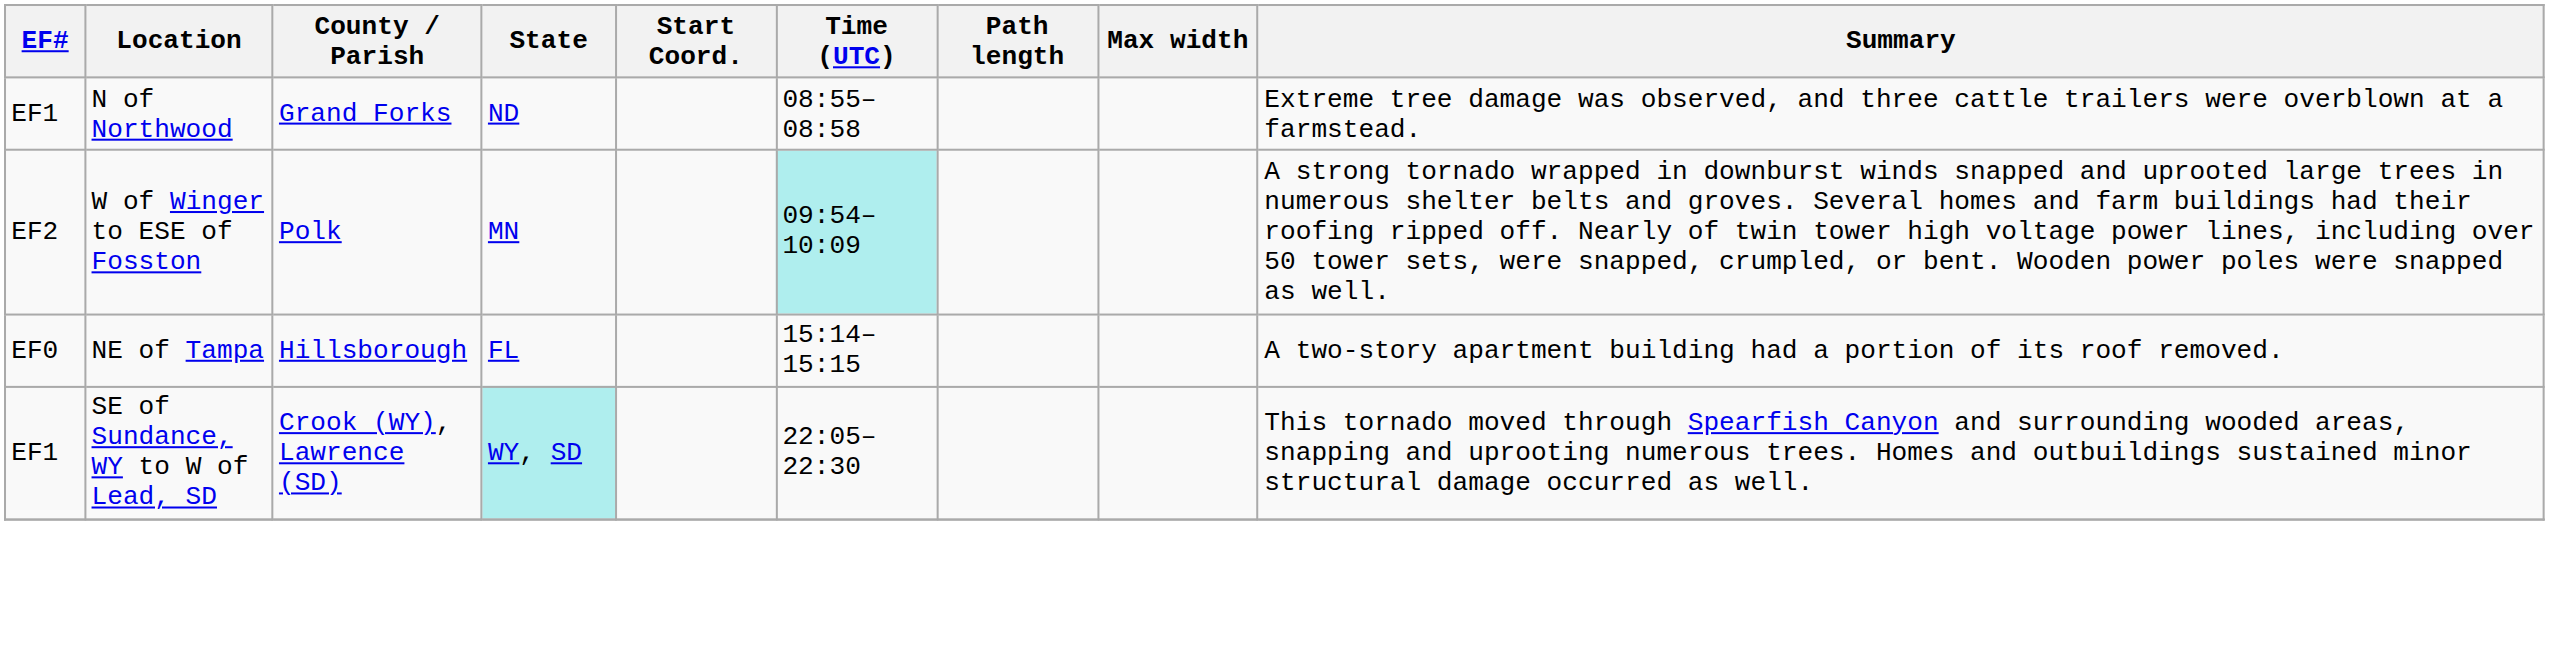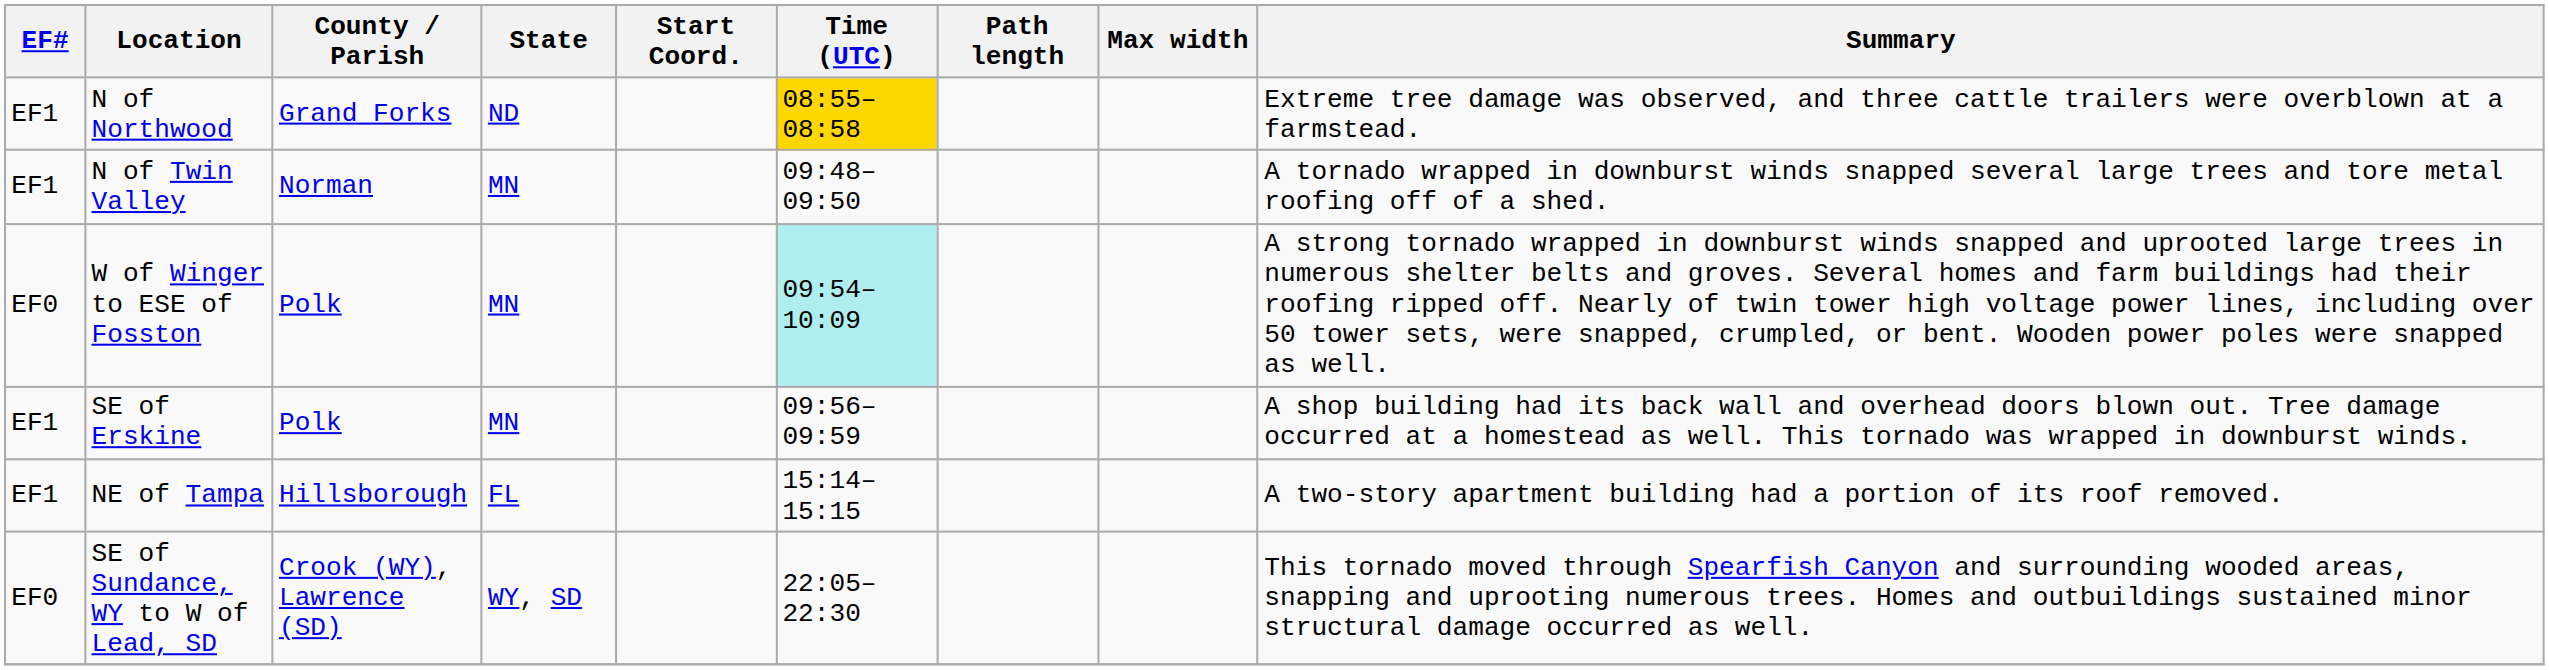N of Northwood | Time (UTC): no background -> gold background
+ row: EF1 | N of Twin Valley | Norman | MN | 09:48–09:50 | A tornado wrapped in downburst winds snapped several large trees and tore metal roofing off of a shed.
W of Winger to ESE of Fosston | EF#: EF2 -> EF0
+ row: EF1 | SE of Erskine | Polk | MN | 09:56–09:59 | A shop building had its back wall and overhead doors blown out. Tree damage occurred at a homestead as well. This tornado was wrapped in downburst winds.
NE of Tampa | EF#: EF0 -> EF1
SE of Sundance, WY to W of Lead, SD | EF#: EF1 -> EF0
SE of Sundance, WY to W of Lead, SD | State: paleturquoise background -> no background
